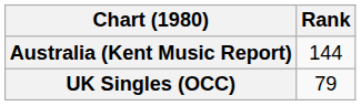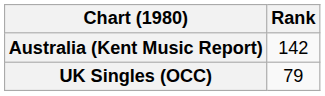Australia (Kent Music Report) | Rank: 144 -> 142
